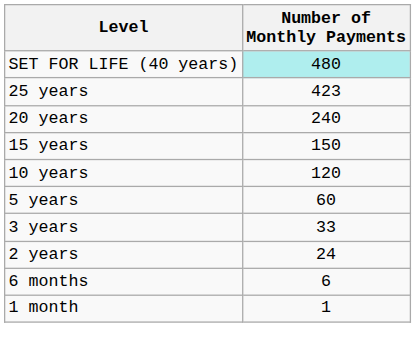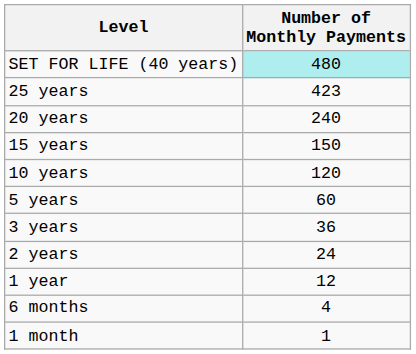3 years | Number of Monthly Payments: 33 -> 36
+ row: 1 year | 12
6 months | Number of Monthly Payments: 6 -> 4
